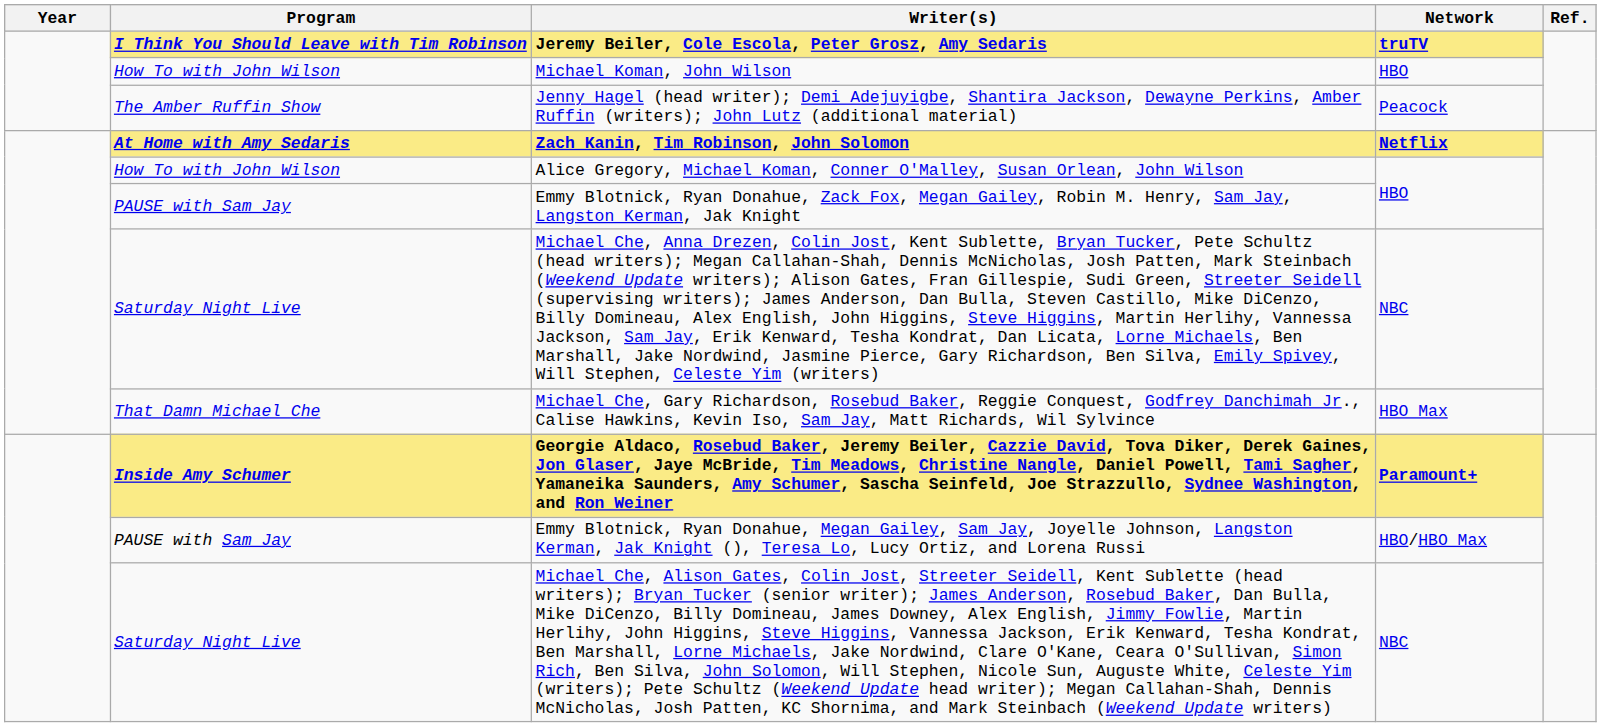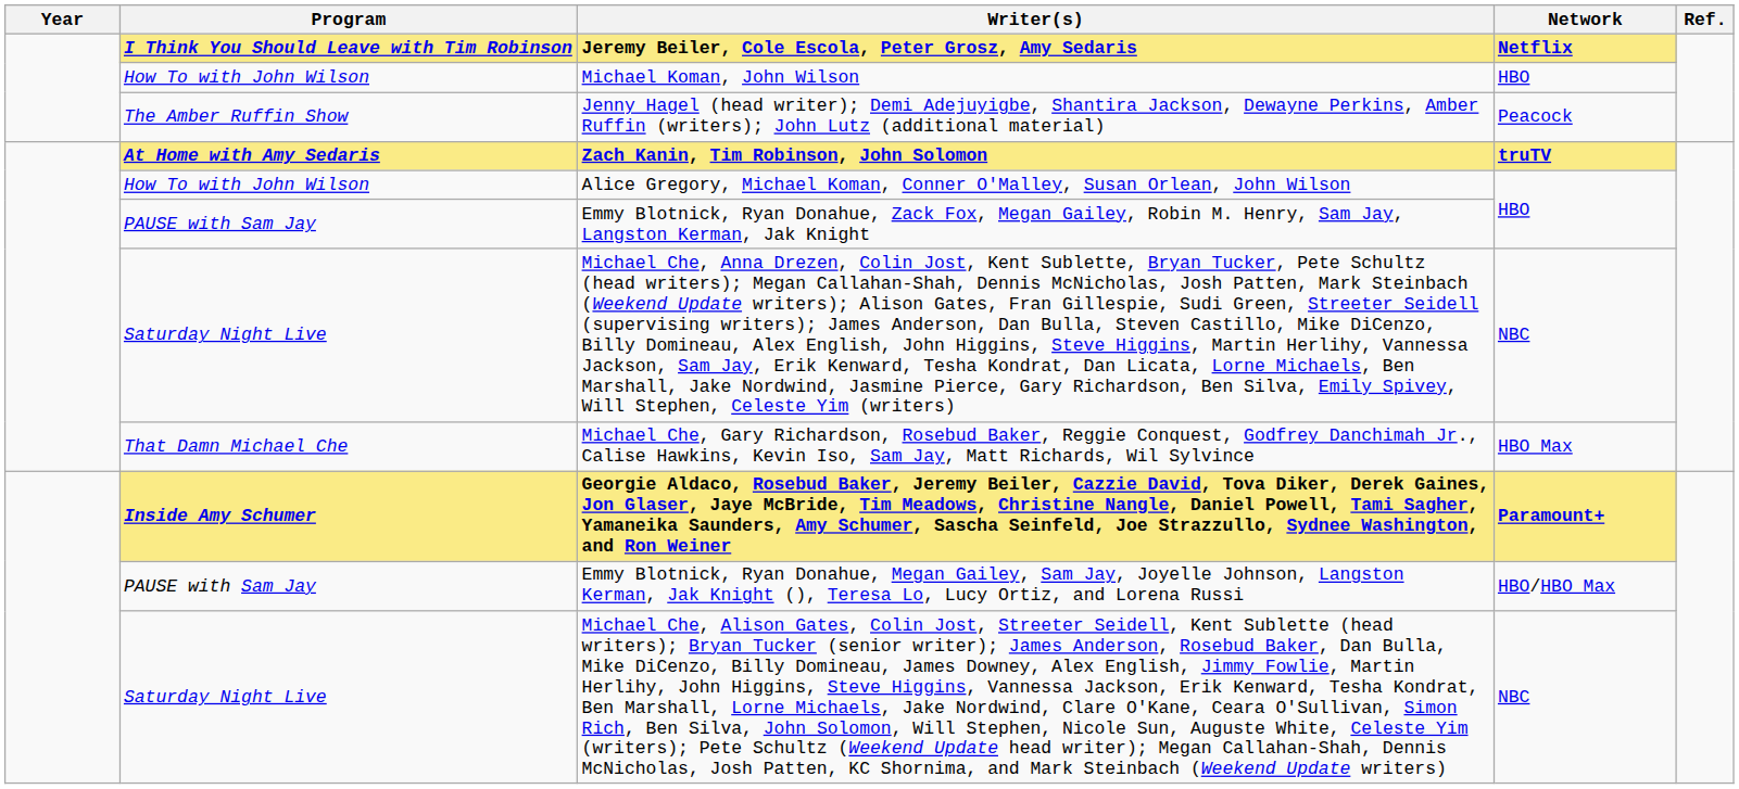Jeremy Beiler, Cole Escola, Peter Grosz, Amy Sedaris | Network: truTV -> Netflix
Zach Kanin, Tim Robinson, John Solomon | Network: Netflix -> truTV
